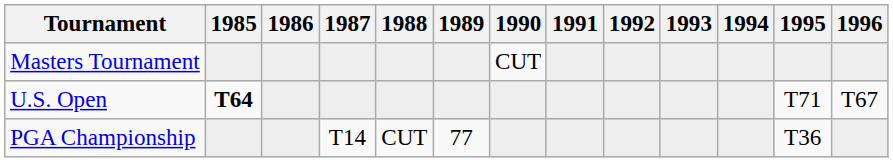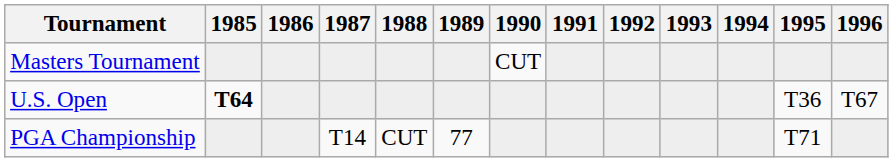U.S. Open | 1995: T71 -> T36
PGA Championship | 1995: T36 -> T71
